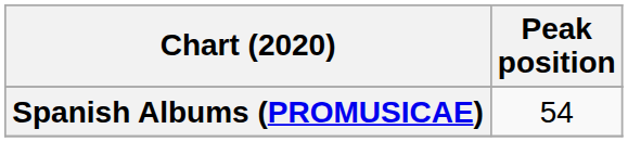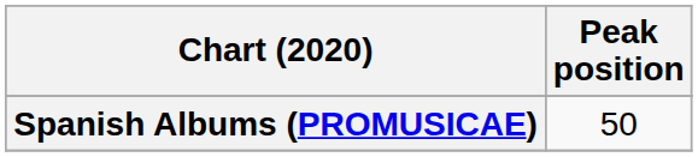Spanish Albums (PROMUSICAE) | Peak position: 54 -> 50
